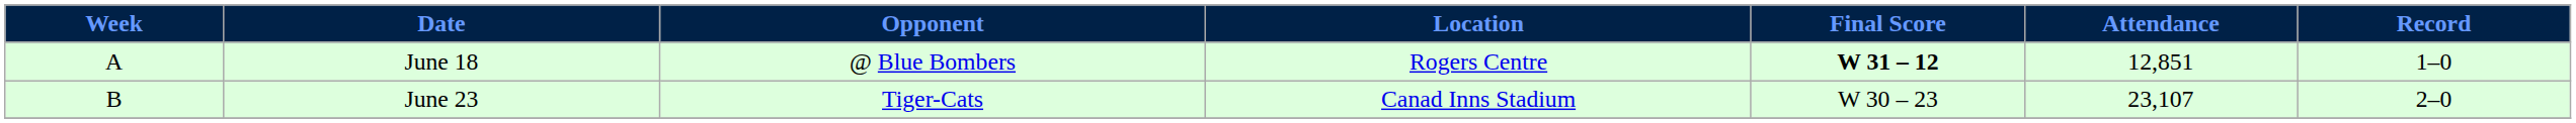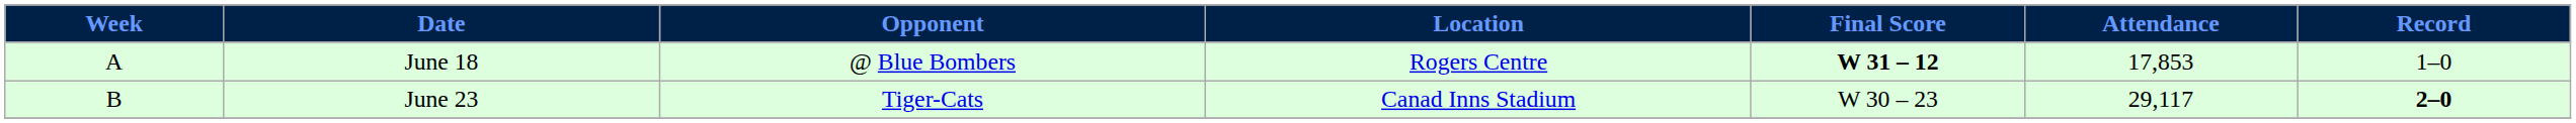June 18 | Attendance: 12,851 -> 17,853
June 23 | Attendance: 23,107 -> 29,117
June 23 | Record: normal -> bold
